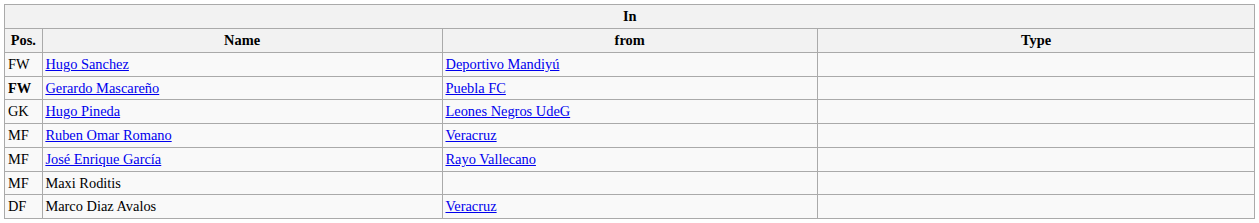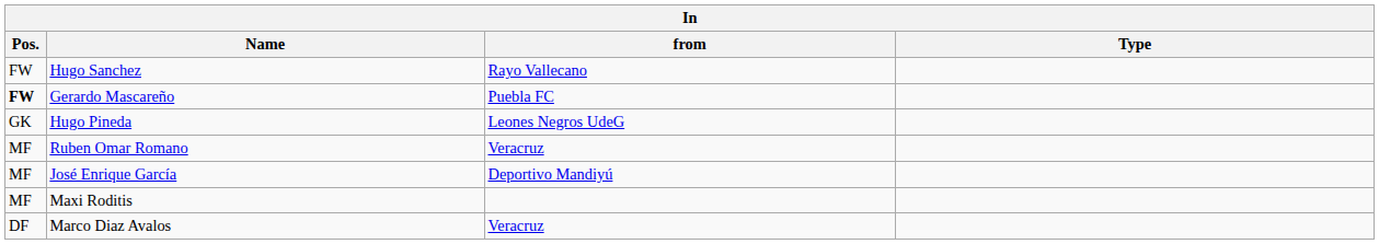Hugo Sanchez | from: Deportivo Mandiyú -> Rayo Vallecano
José Enrique García | from: Rayo Vallecano -> Deportivo Mandiyú
